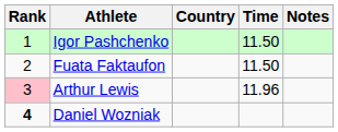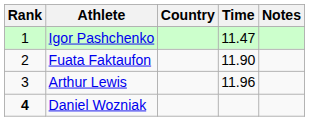Igor Pashchenko | Time: 11.50 -> 11.47
Fuata Faktaufon | Time: 11.50 -> 11.90
Arthur Lewis | Rank: pink background -> no background
